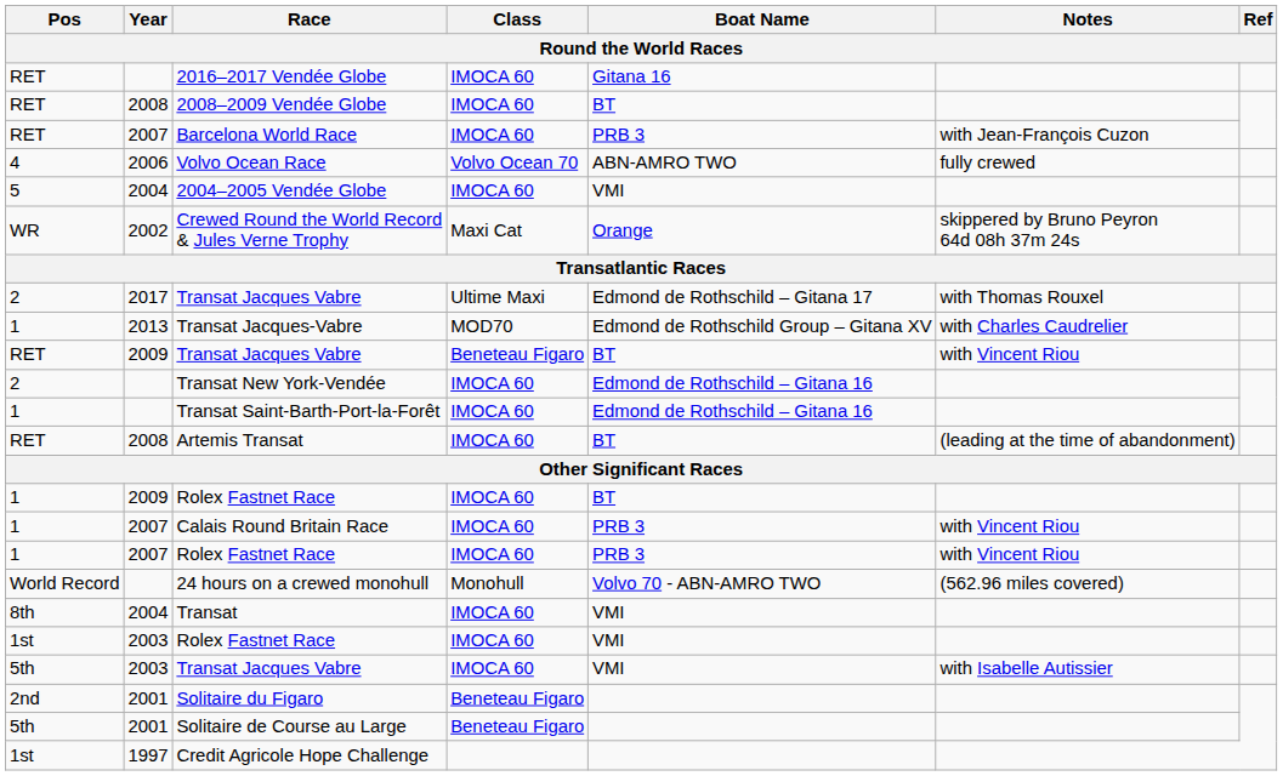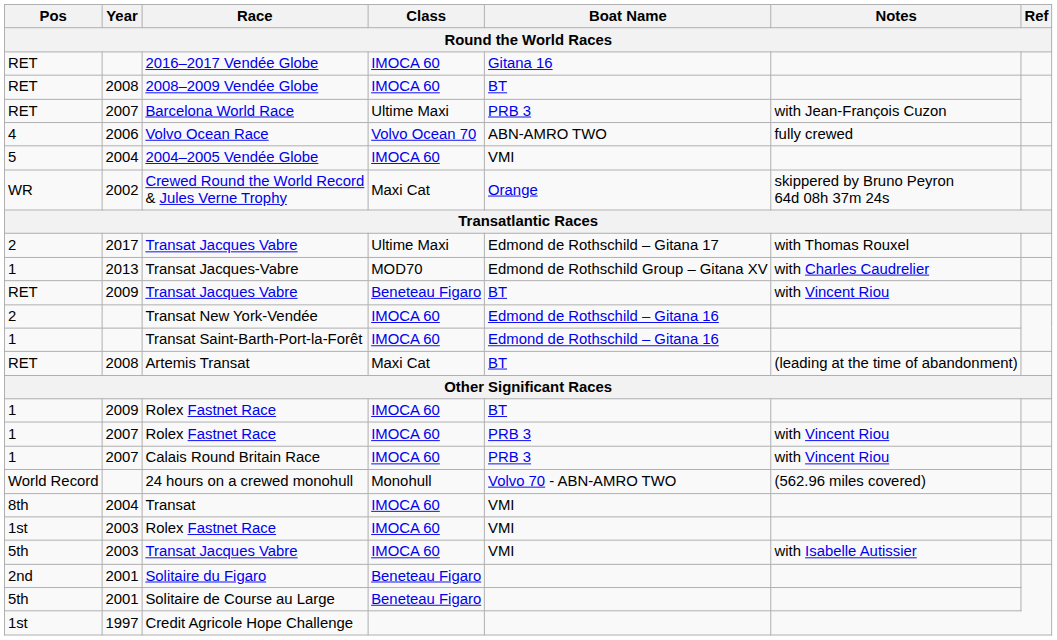Barcelona World Race | Class: IMOCA 60 -> Ultime Maxi
Artemis Transat | Class: IMOCA 60 -> Maxi Cat
rows swapped: 2007 / Rolex Fastnet Race <-> Calais Round Britain Race
